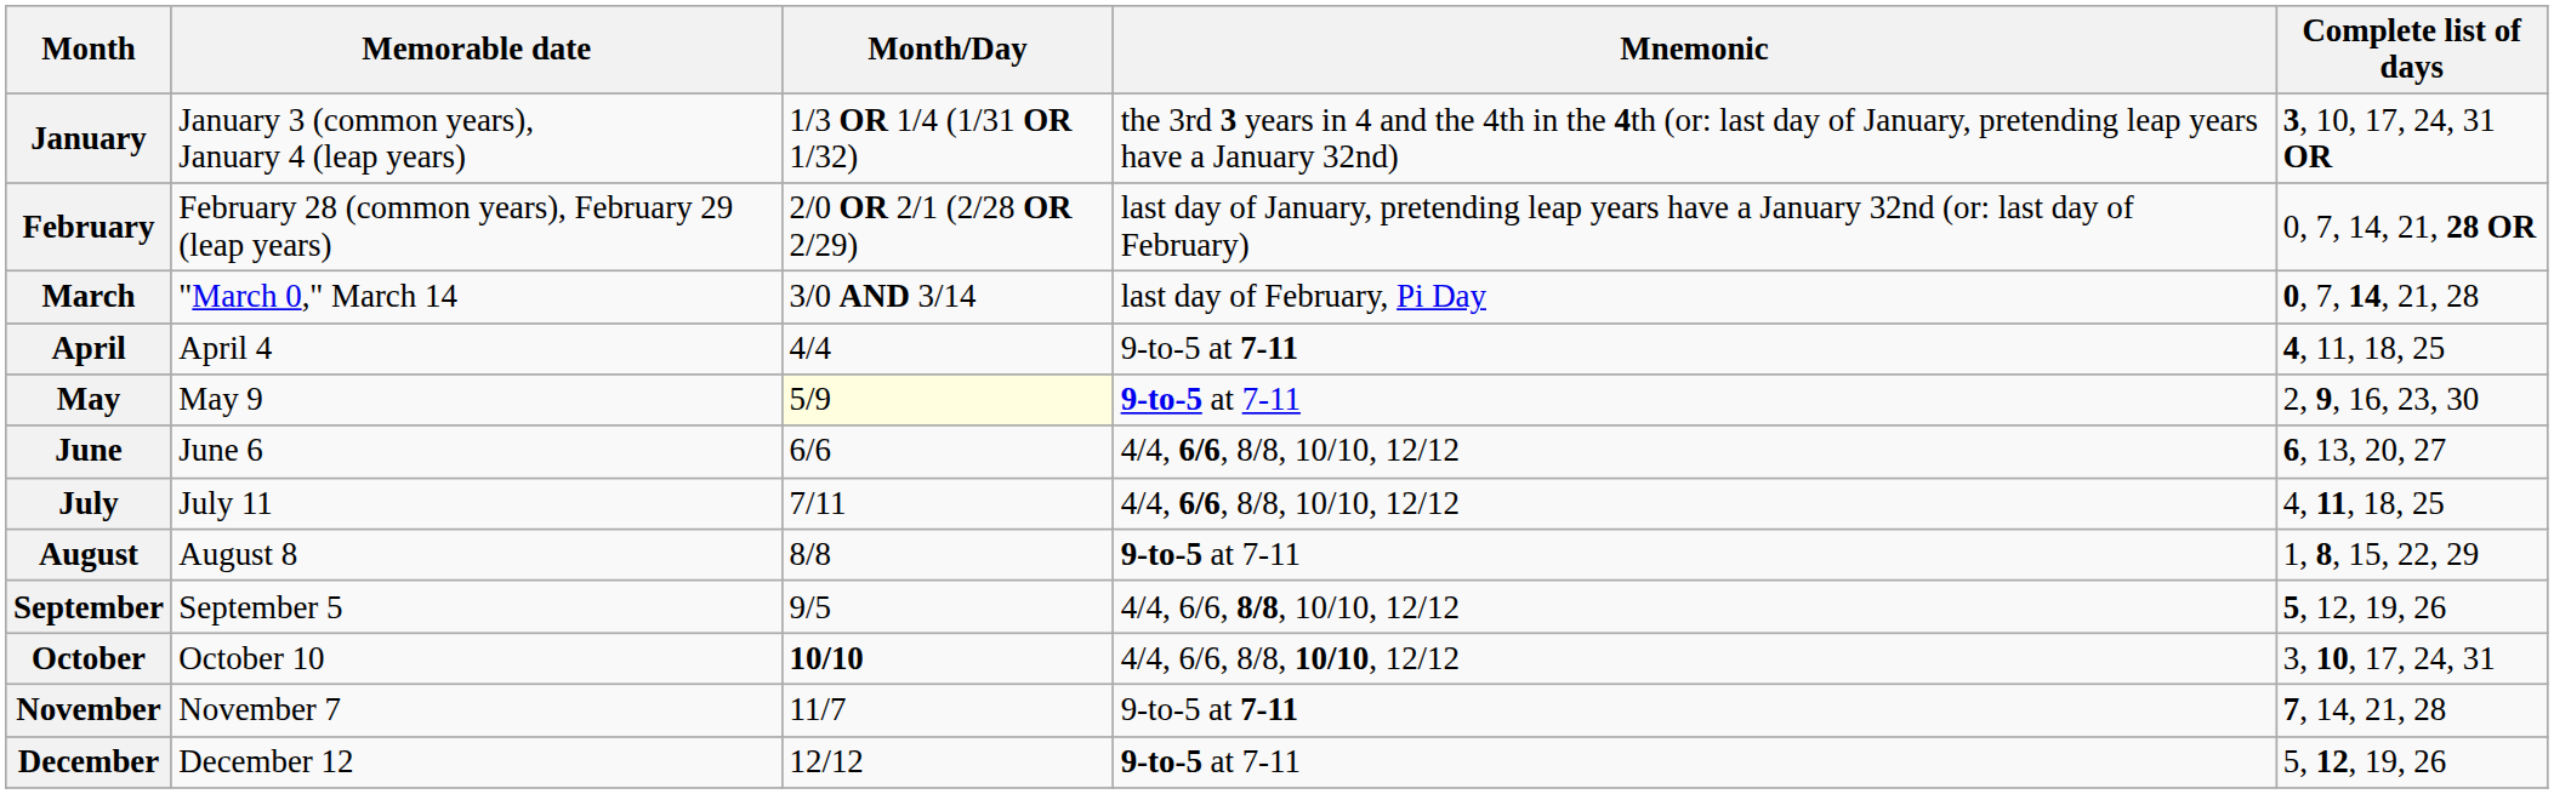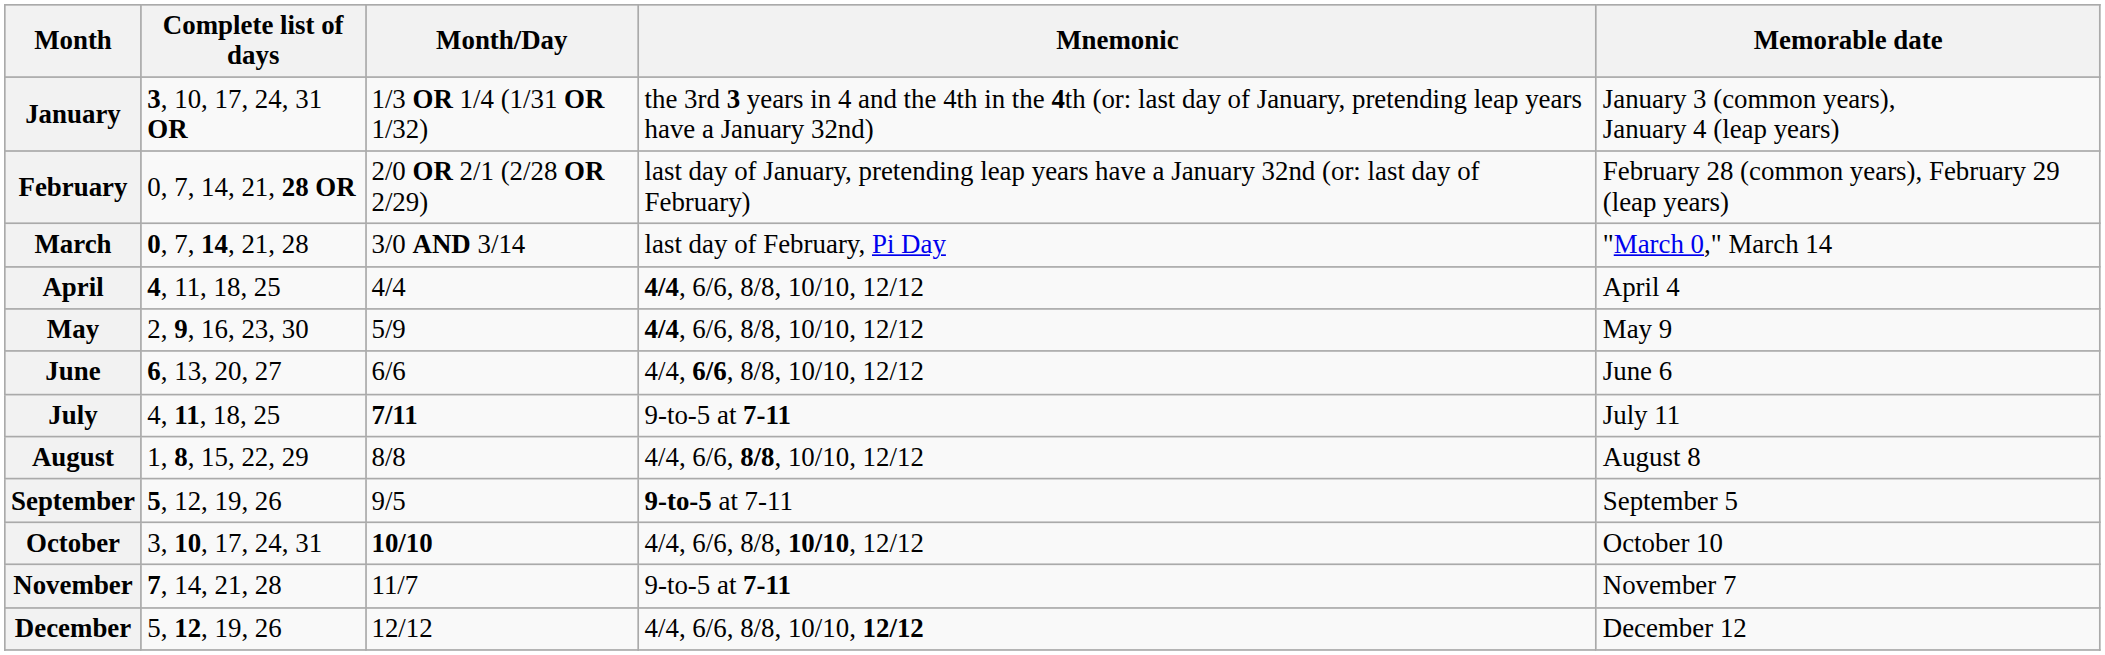columns swapped: Memorable date <-> Complete list of days
April | Mnemonic: 9-to-5 at 7-11 -> 4/4, 6/6, 8/8, 10/10, 12/12
May | Month/Day: lightyellow background -> no background
May | Mnemonic: 9-to-5 at 7-11 -> 4/4, 6/6, 8/8, 10/10, 12/12
July | Month/Day: normal -> bold
July | Mnemonic: 4/4, 6/6, 8/8, 10/10, 12/12 -> 9-to-5 at 7-11
August | Mnemonic: 9-to-5 at 7-11 -> 4/4, 6/6, 8/8, 10/10, 12/12
September | Mnemonic: 4/4, 6/6, 8/8, 10/10, 12/12 -> 9-to-5 at 7-11
December | Mnemonic: 9-to-5 at 7-11 -> 4/4, 6/6, 8/8, 10/10, 12/12
